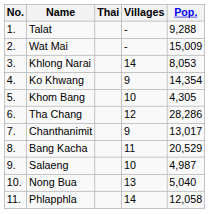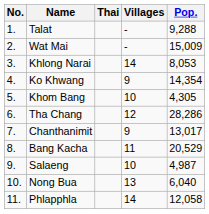Nong Bua | Pop.: 5,040 -> 6,040
